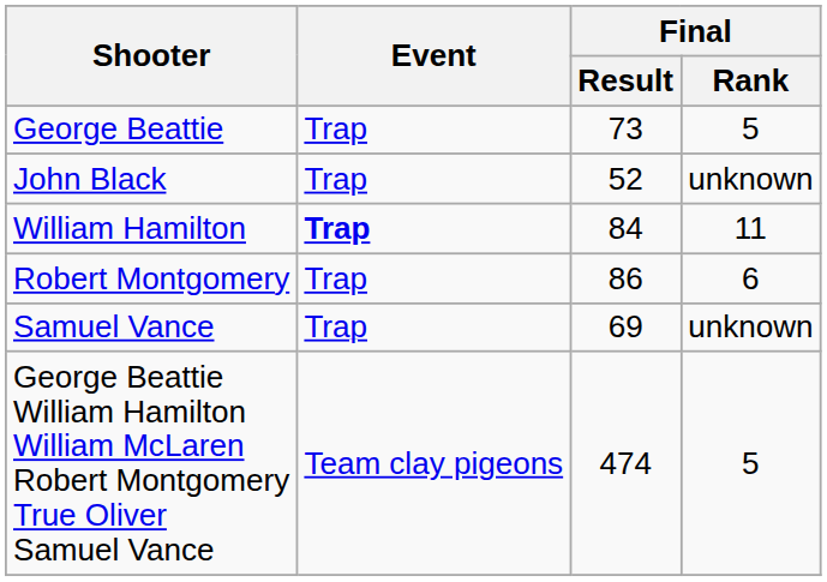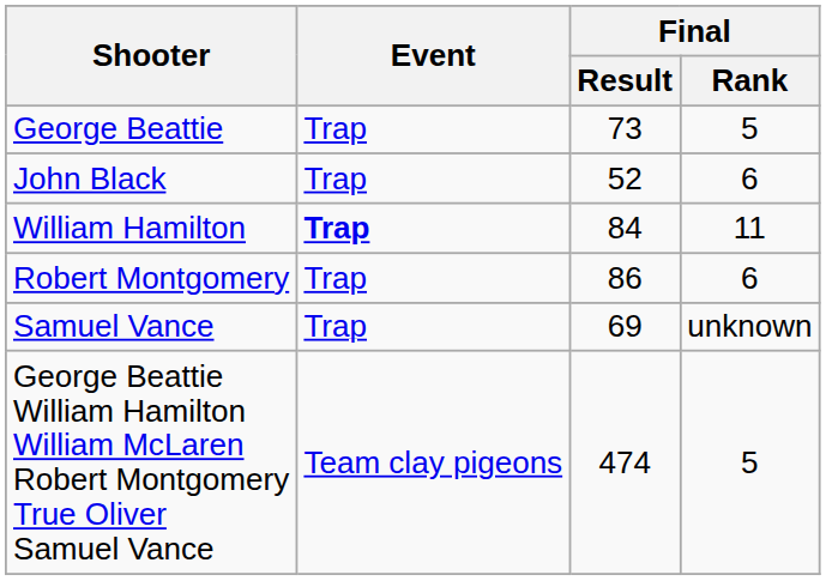John Black | Final / Rank: unknown -> 6
